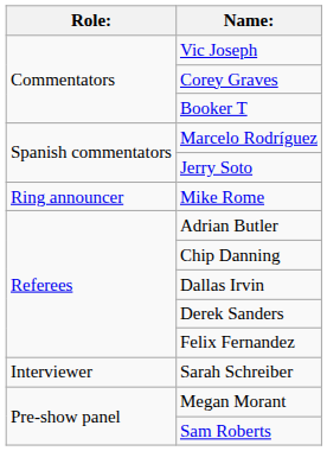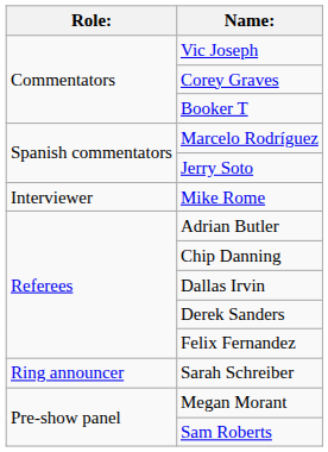Mike Rome | Role:: Ring announcer -> Interviewer
Sarah Schreiber | Role:: Interviewer -> Ring announcer
